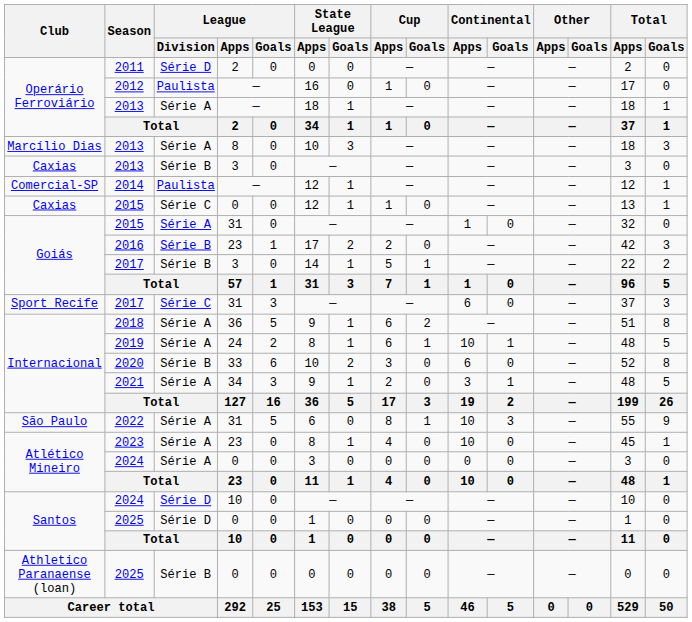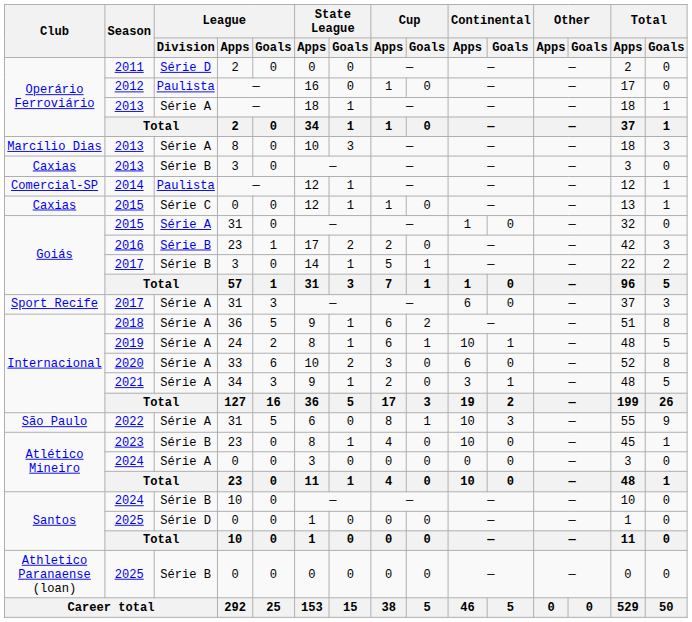Sport Recife / 2017 | League / Division: Série C -> Série A
2020 | League / Division: Série B -> Série A
2023 | League / Division: Série A -> Série B
Santos / 2024 | League / Division: Série D -> Série B
